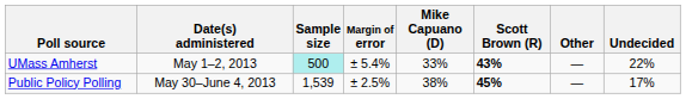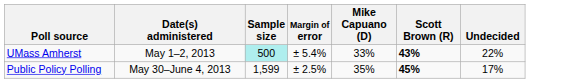- column: Other | — | —
Public Policy Polling | Sample size: 1,539 -> 1,599
Public Policy Polling | Mike Capuano (D): 38% -> 35%
